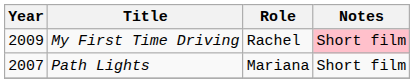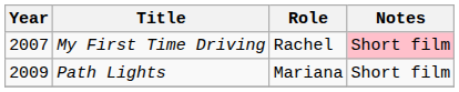My First Time Driving | Year: 2009 -> 2007
Path Lights | Year: 2007 -> 2009
